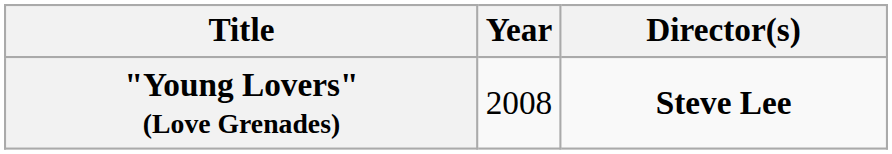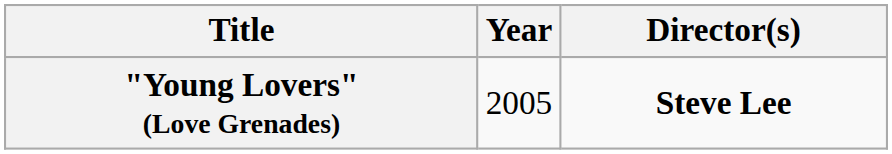"Young Lovers" (Love Grenades) | Year: 2008 -> 2005
